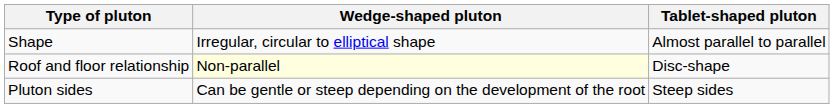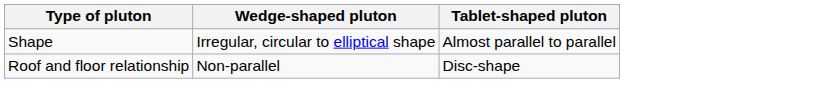Roof and floor relationship | Wedge-shaped pluton: lightyellow background -> no background
- row: Pluton sides | Can be gentle or steep depending on the development of the root | Steep sides
